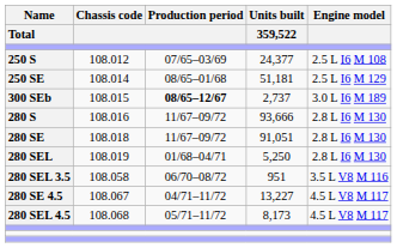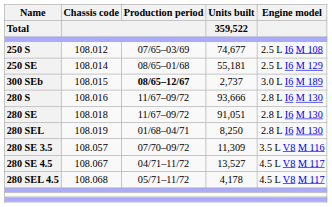250 S | Units built / 359,522: 24,377 -> 74,677
250 SE | Units built / 359,522: 51,181 -> 55,181
280 SEL | Units built / 359,522: 5,250 -> 8,250
+ row: 280 SE 3.5 | 108.057 | 07/70–09/72 | 11,309 | 3.5 L V8 M 116
- row: 280 SEL 3.5 | 108.058 | 06/70–08/72 | 951 | 3.5 L V8 M 116
280 SE 4.5 | Units built / 359,522: 13,227 -> 13,527
280 SEL 4.5 | Units built / 359,522: 8,173 -> 4,178
